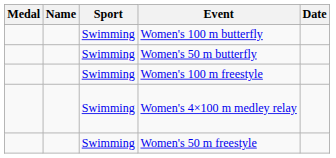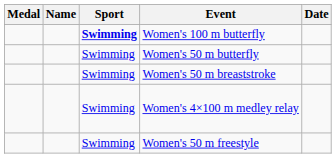Women's 100 m butterfly | Sport: normal -> bold
+ row: Swimming | Women's 50 m breaststroke
- row: Swimming | Women's 100 m freestyle
